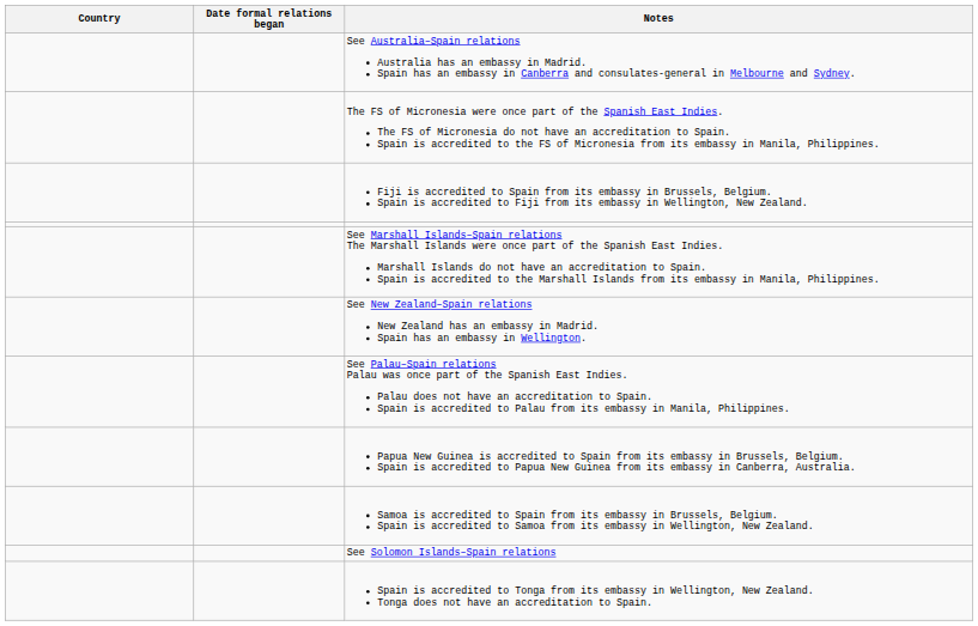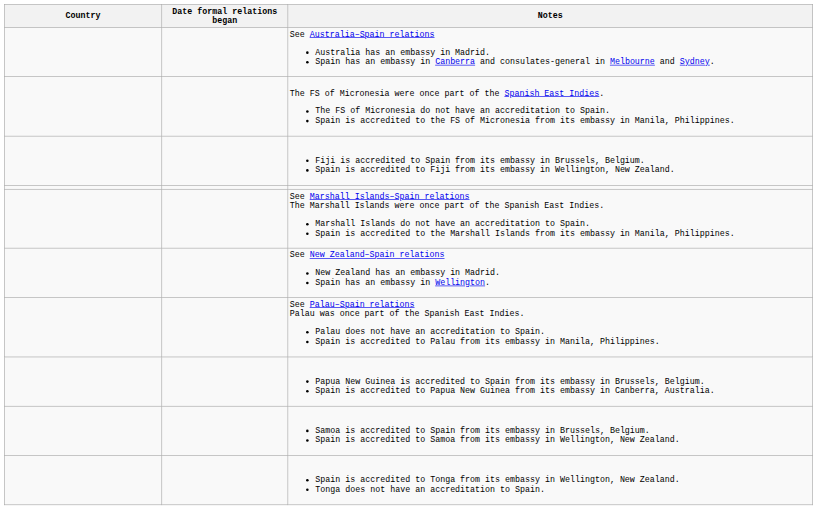- row: See Solomon Islands–Spain relations
